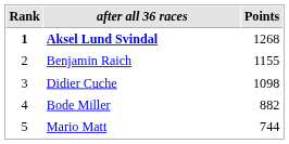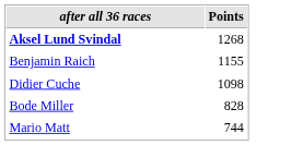- column: Rank | 1 | 2 | 3 | 4 | 5
Bode Miller | Points: 882 -> 828
